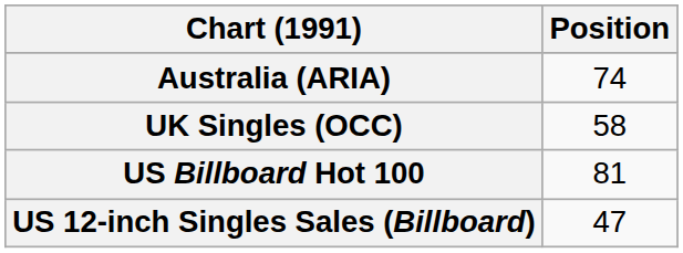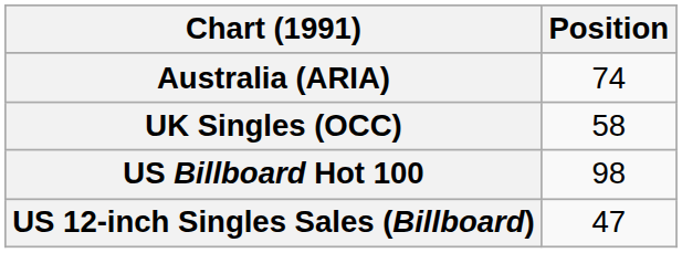US Billboard Hot 100 | Position: 81 -> 98
